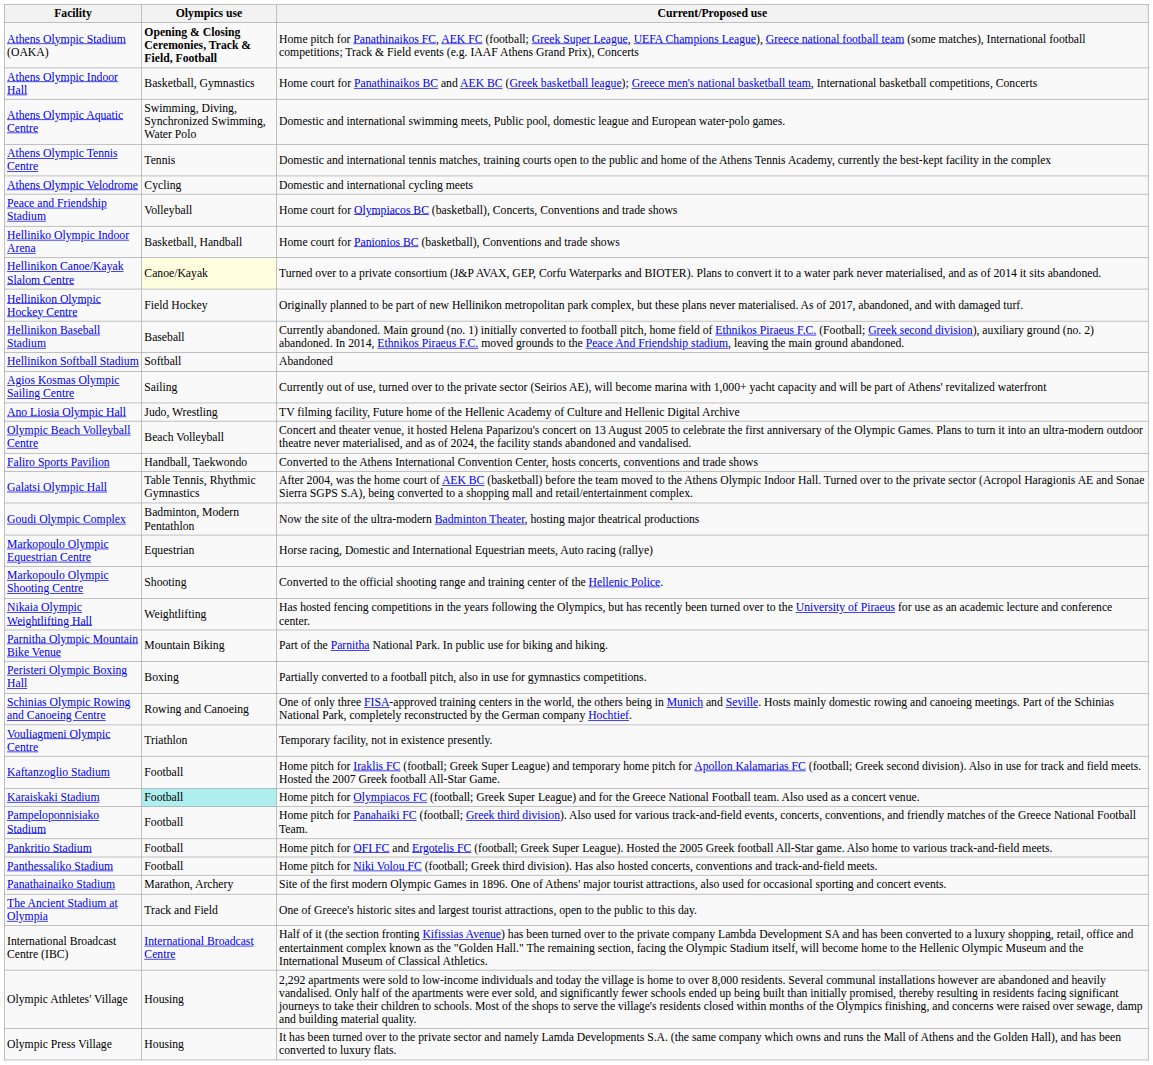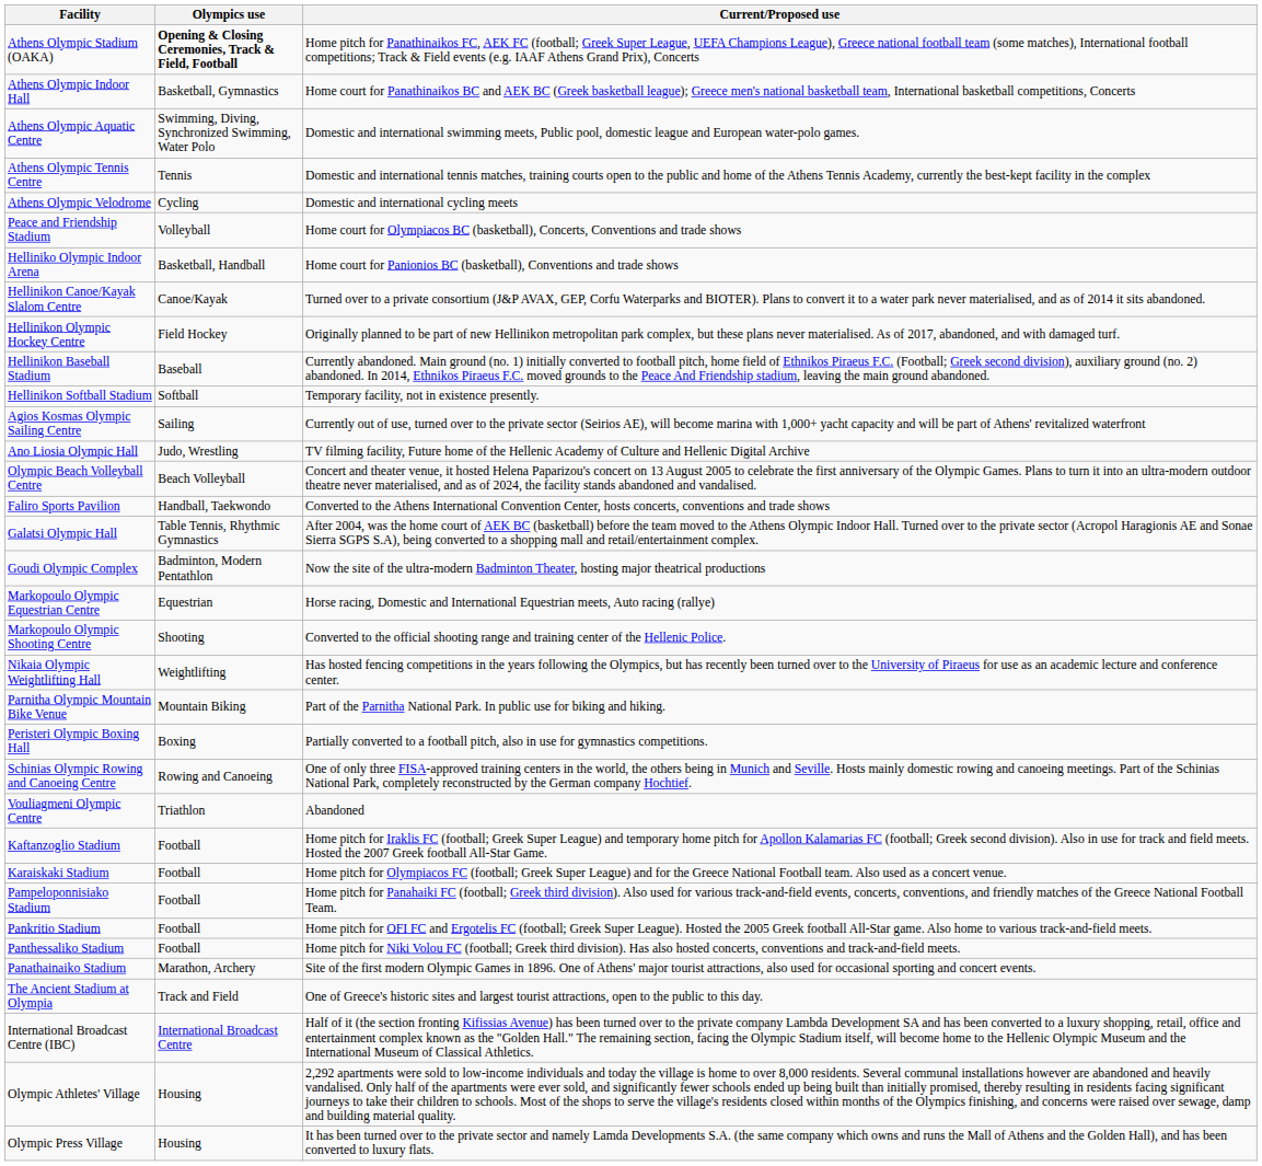Hellinikon Canoe/Kayak Slalom Centre | Olympics use: lightyellow background -> no background
Hellinikon Softball Stadium | Current/Proposed use: Abandoned -> Temporary facility, not in existence presently.
Vouliagmeni Olympic Centre | Current/Proposed use: Temporary facility, not in existence presently. -> Abandoned
Karaiskaki Stadium | Olympics use: paleturquoise background -> no background
